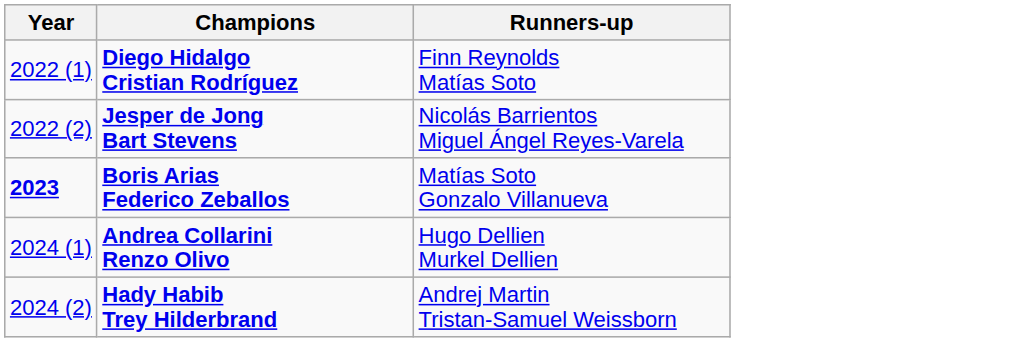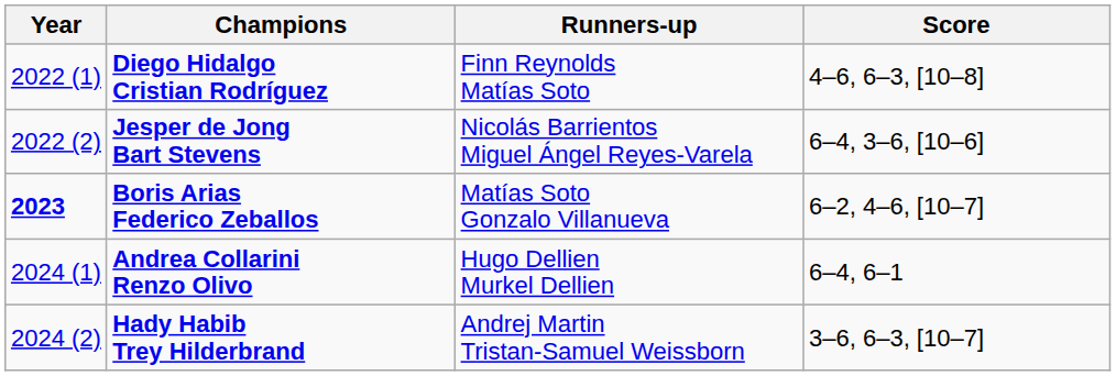+ column: Score | 4–6, 6–3, [10–8] | 6–4, 3–6, [10–6] | 6–2, 4–6, [10–7] | 6–4, 6–1 | 3–6, 6–3, [10–7]
